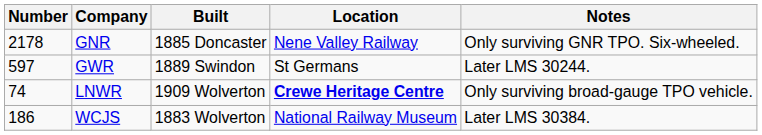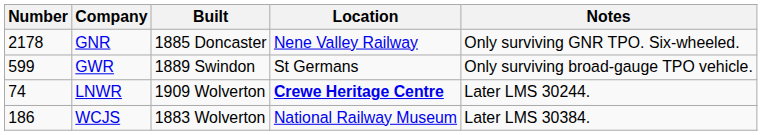GWR | Number: 597 -> 599
GWR | Notes: Later LMS 30244. -> Only surviving broad-gauge TPO vehicle.
LNWR | Notes: Only surviving broad-gauge TPO vehicle. -> Later LMS 30244.
